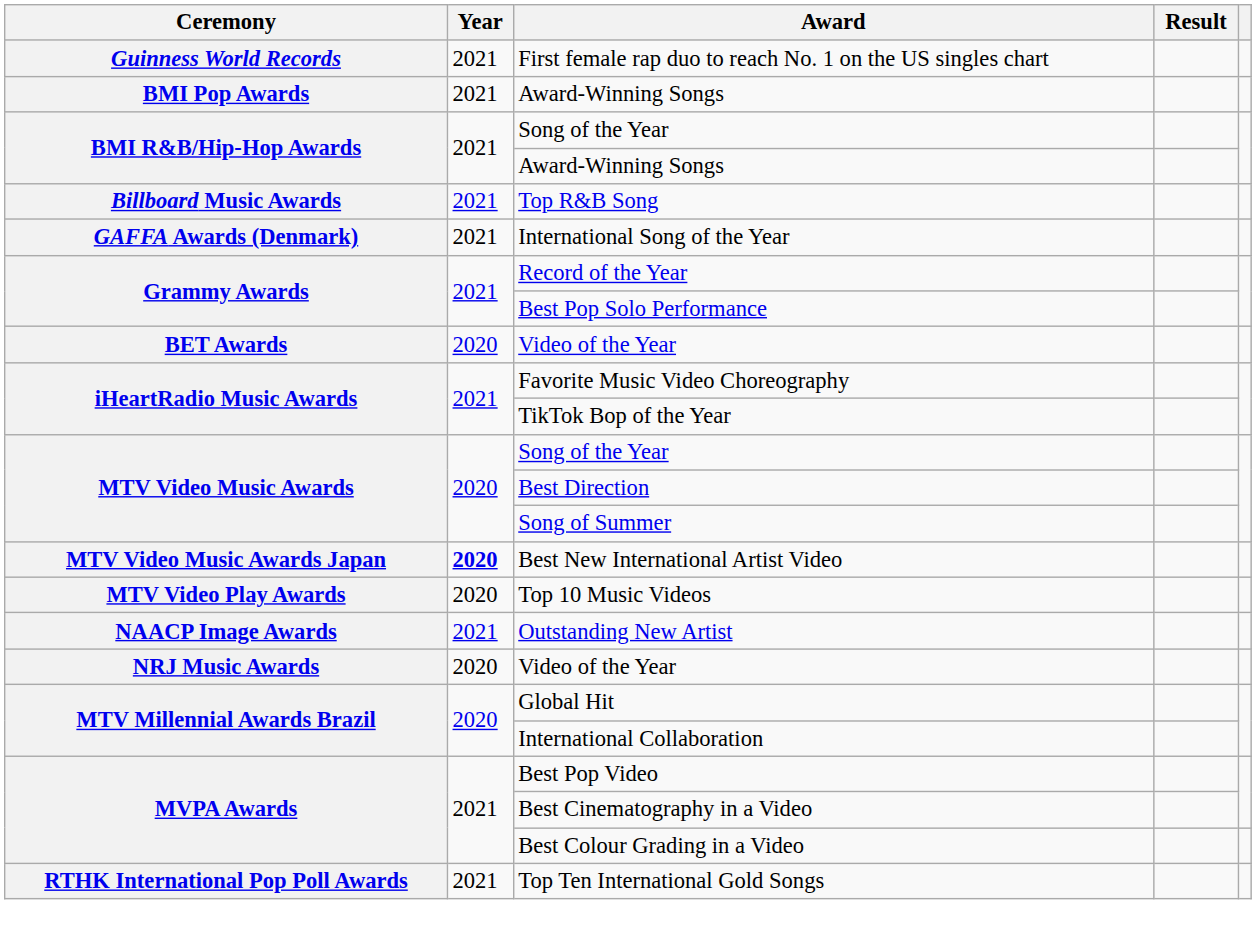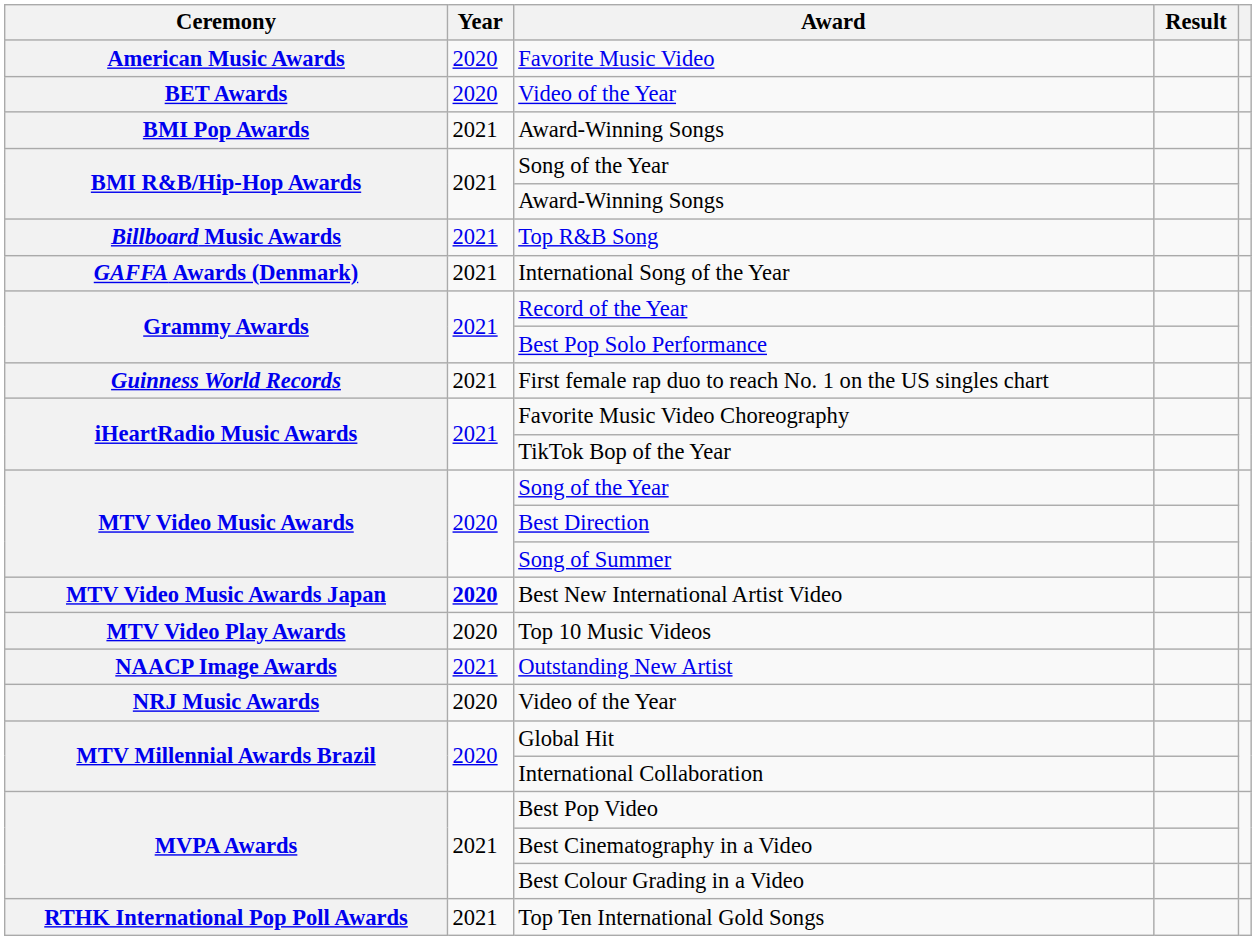+ row: American Music Awards | 2020 | Favorite Music Video
rows swapped: BET Awards / Video of the Year <-> First female rap duo to reach No. 1 on the US singles chart
